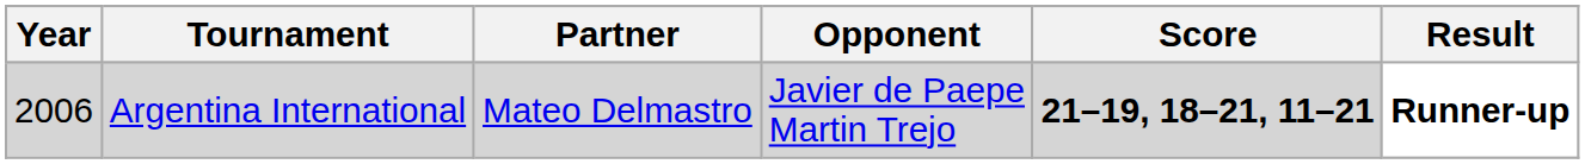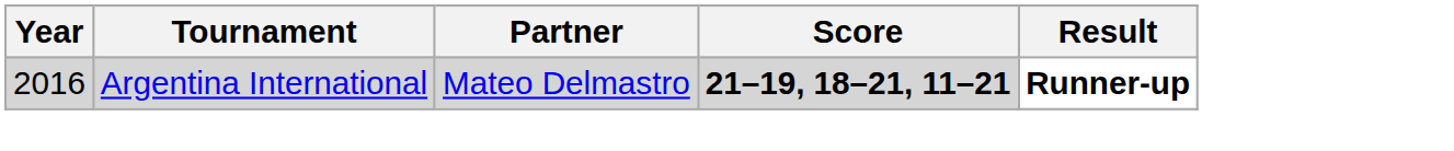- column: Opponent | Javier de Paepe Martin Trejo
Argentina International | Year: 2006 -> 2016
